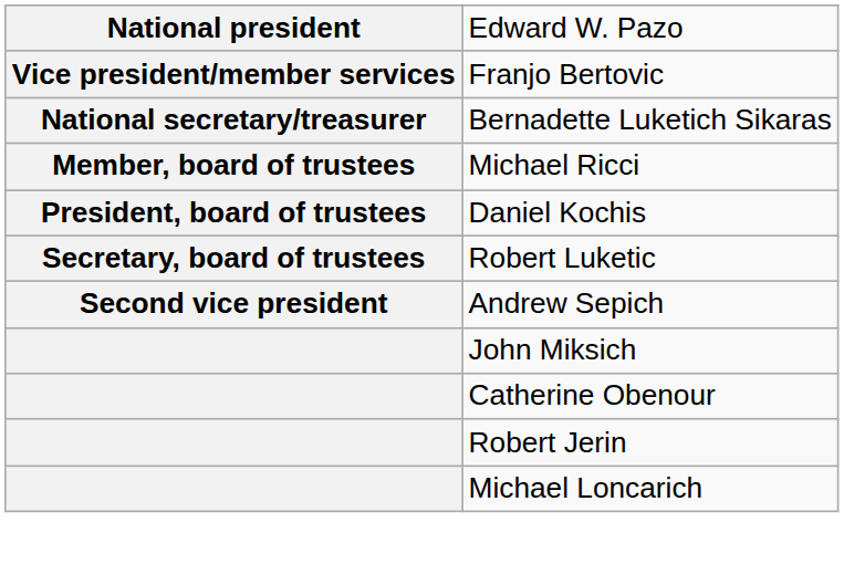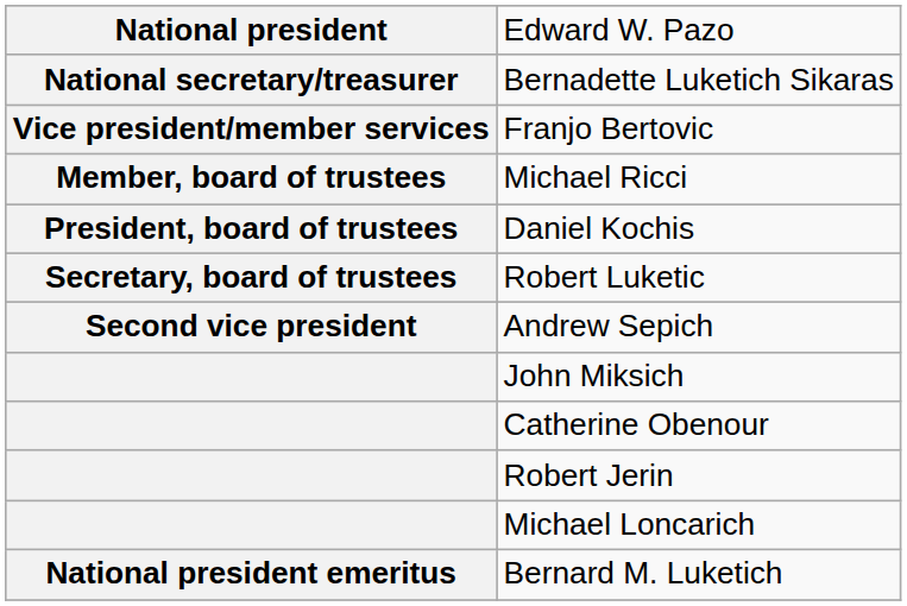rows swapped: Franjo Bertovic <-> Bernadette Luketich Sikaras
+ row: National president emeritus | Bernard M. Luketich
